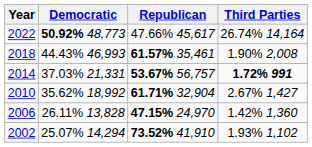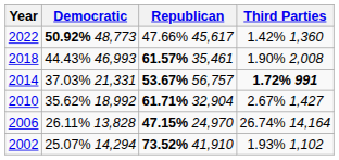2022 | Third Parties: 26.74% 14,164 -> 1.42% 1,360
2006 | Third Parties: 1.42% 1,360 -> 26.74% 14,164
